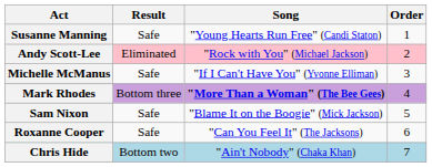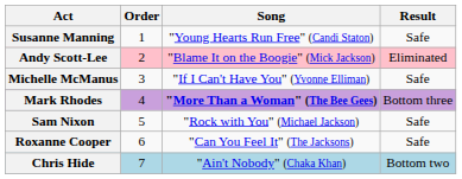columns swapped: Order <-> Result
Andy Scott-Lee | Song: "Rock with You" (Michael Jackson) -> "Blame It on the Boogie" (Mick Jackson)
Sam Nixon | Song: "Blame It on the Boogie" (Mick Jackson) -> "Rock with You" (Michael Jackson)
